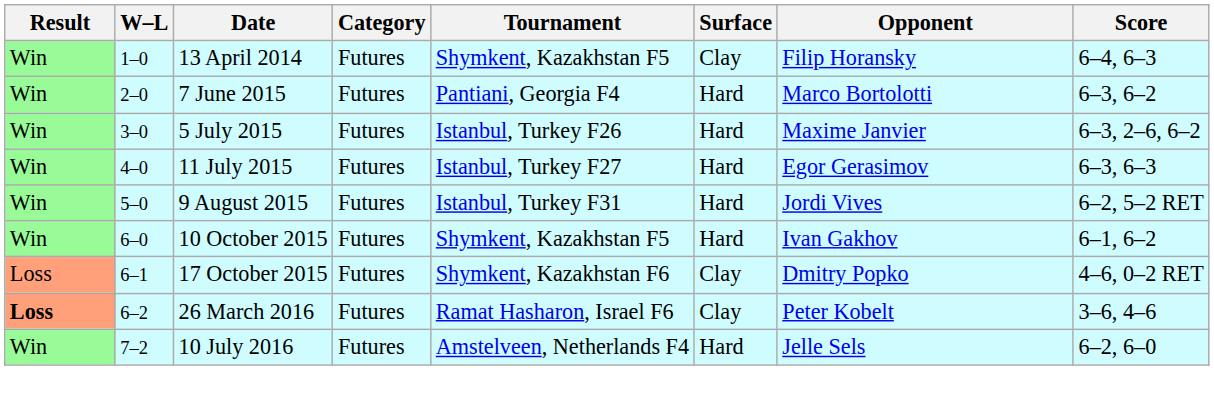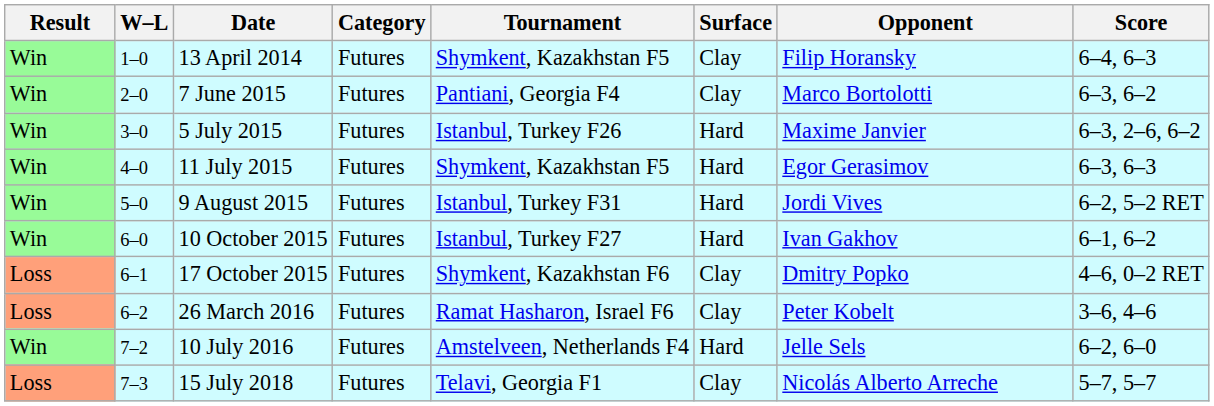7 June 2015 | Surface: Hard -> Clay
11 July 2015 | Tournament: Istanbul, Turkey F27 -> Shymkent, Kazakhstan F5
10 October 2015 | Tournament: Shymkent, Kazakhstan F5 -> Istanbul, Turkey F27
26 March 2016 | Result: bold -> normal
+ row: Loss | 7–3 | 15 July 2018 | Futures | Telavi, Georgia F1 | Clay | Nicolás Alberto Arreche | 5–7, 5–7
